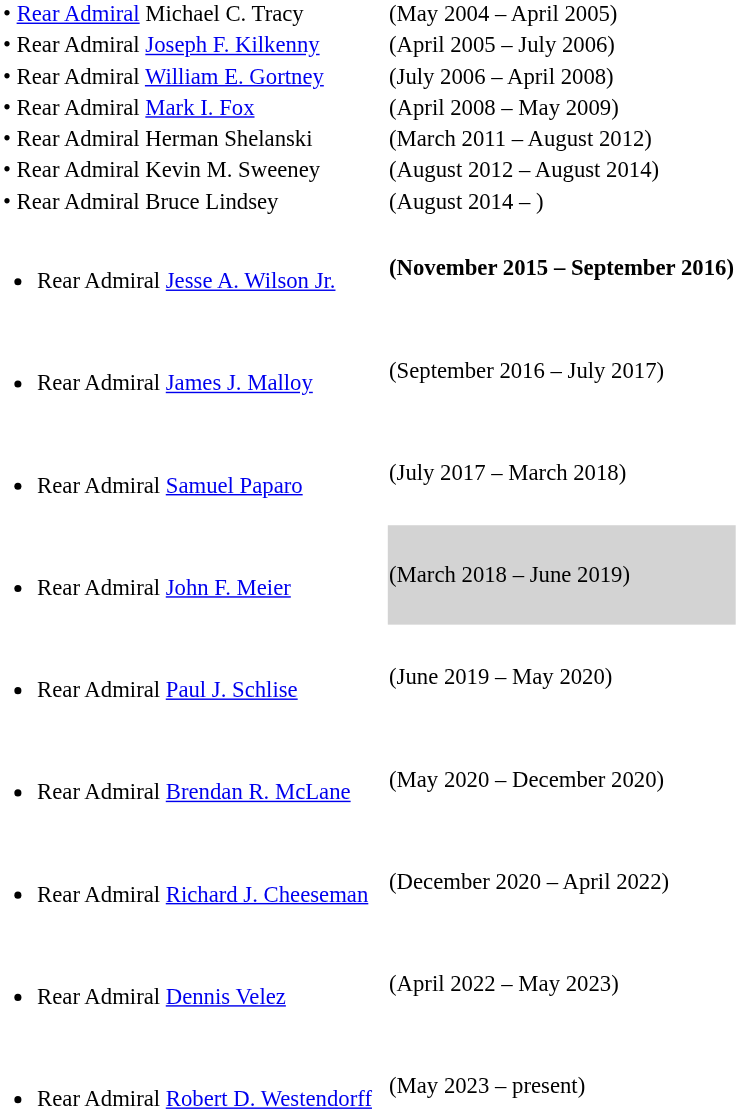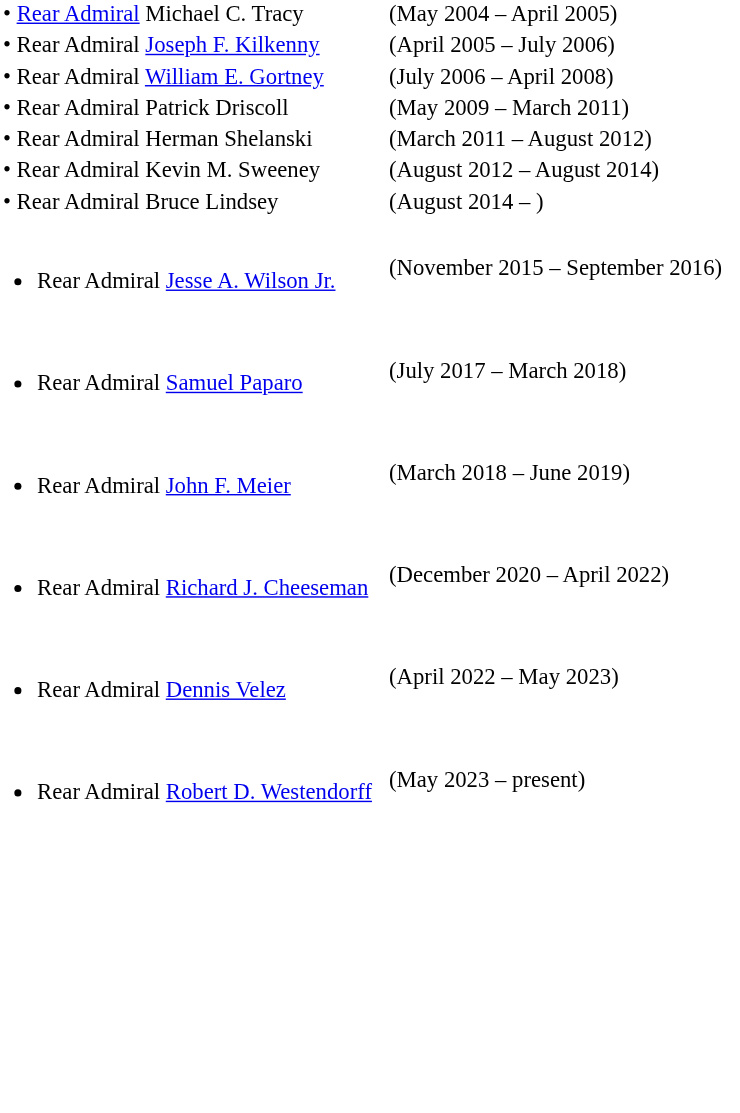- row: • Rear Admiral Mark I. Fox | (April 2008 – May 2009)
+ row: • Rear Admiral Patrick Driscoll | (May 2009 – March 2011)
Rear Admiral Jesse A. Wilson Jr. | column 3: bold -> normal
- row: Rear Admiral James J. Malloy | (September 2016 – July 2017)
Rear Admiral John F. Meier | column 3: lightgrey background -> no background
- row: Rear Admiral Paul J. Schlise | (June 2019 – May 2020)
- row: Rear Admiral Brendan R. McLane | (May 2020 – December 2020)
